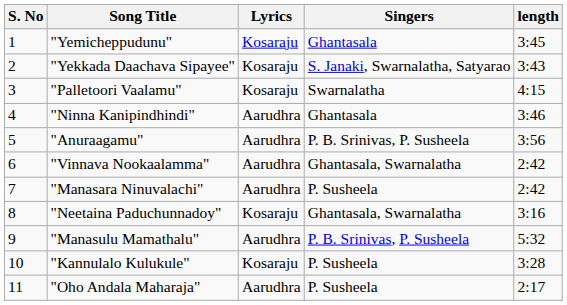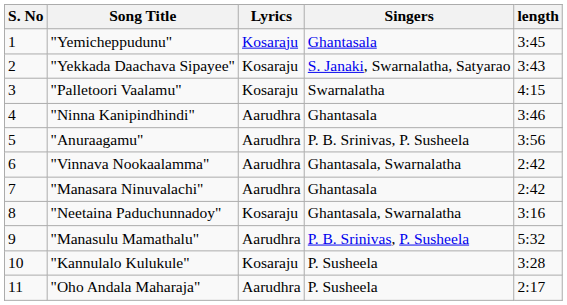"Manasara Ninuvalachi" | Singers: P. Susheela -> Ghantasala
